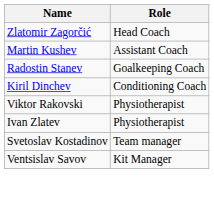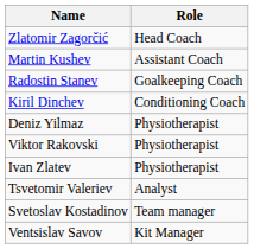+ row: Deniz Yilmaz | Physiotherapist
+ row: Tsvetomir Valeriev | Analyst
